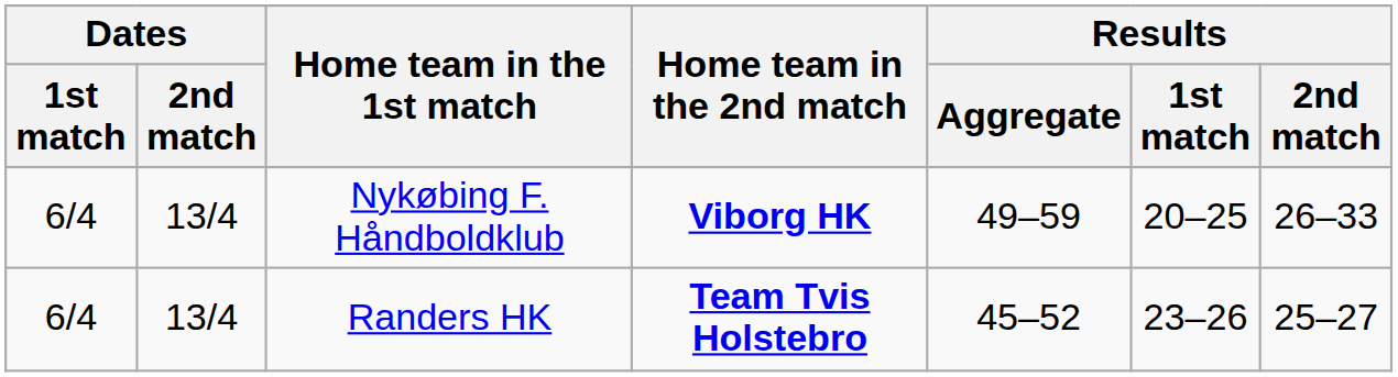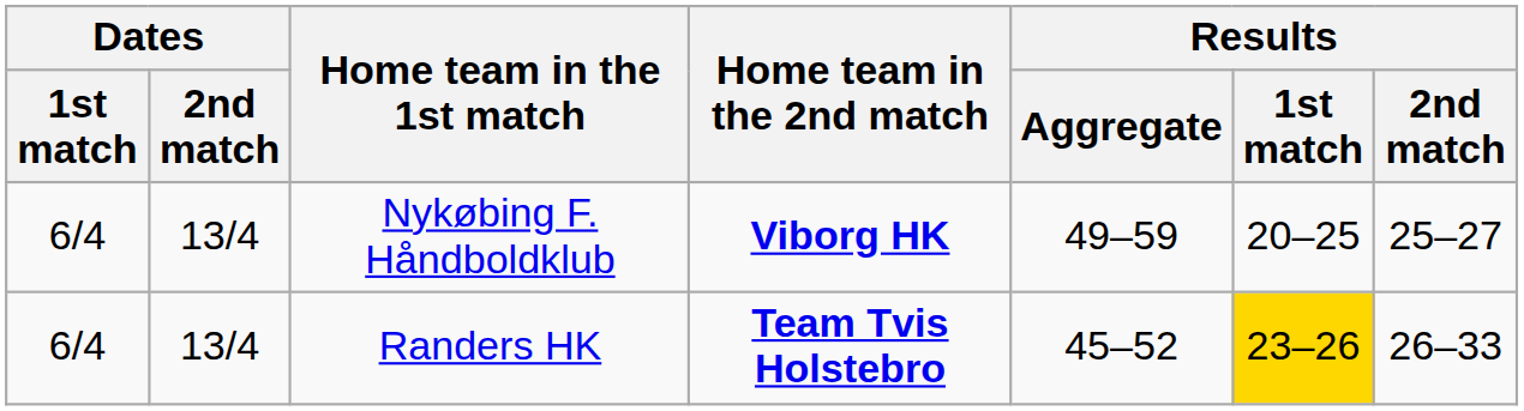Nykøbing F. Håndboldklub | Results / 2nd match: 26–33 -> 25–27
Randers HK | Results / 1st match: no background -> gold background
Randers HK | Results / 2nd match: 25–27 -> 26–33
